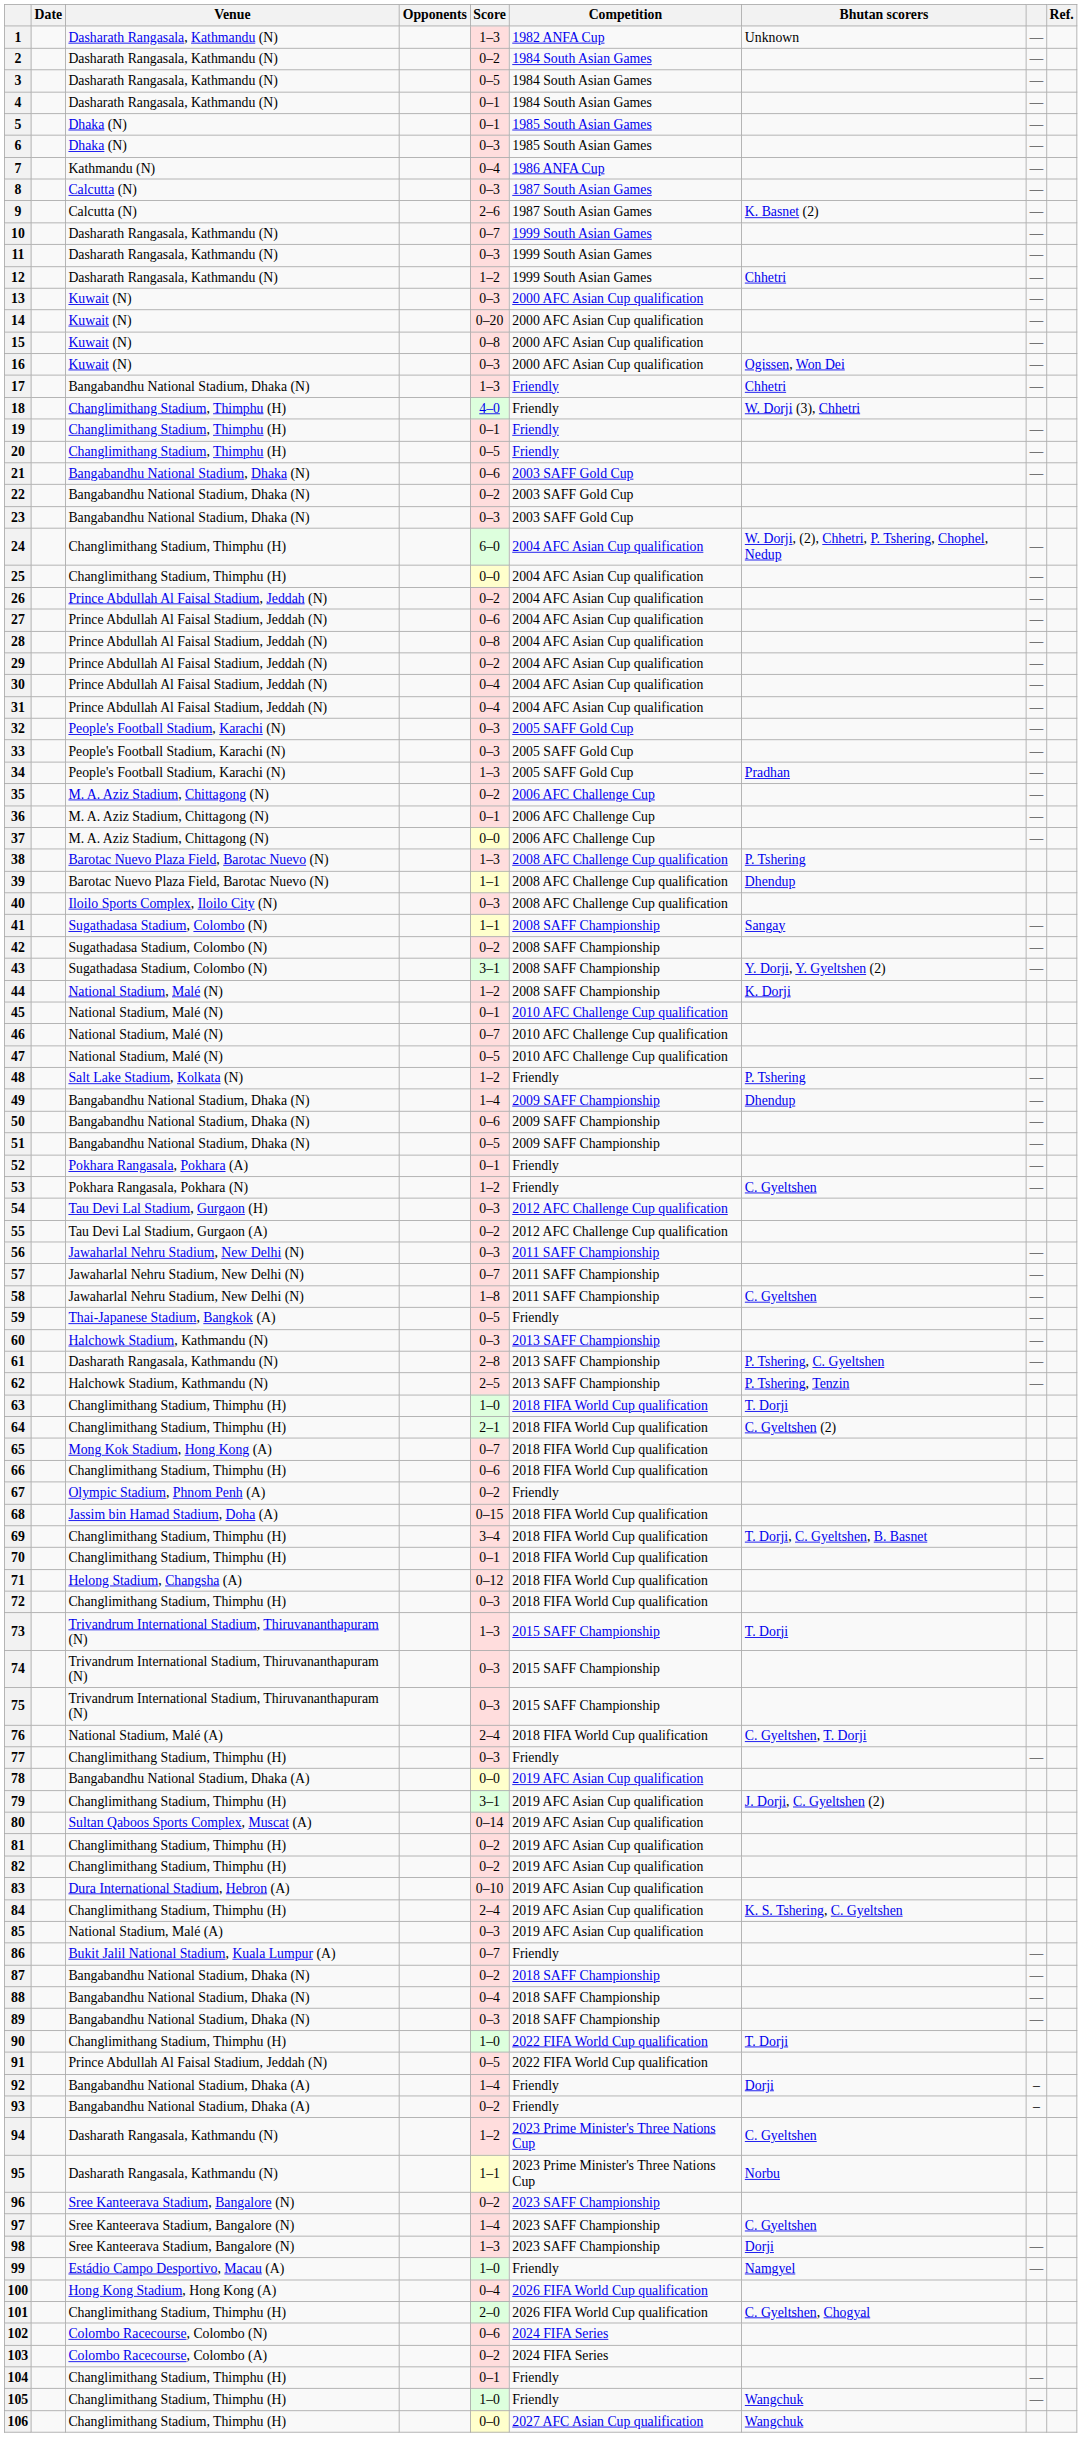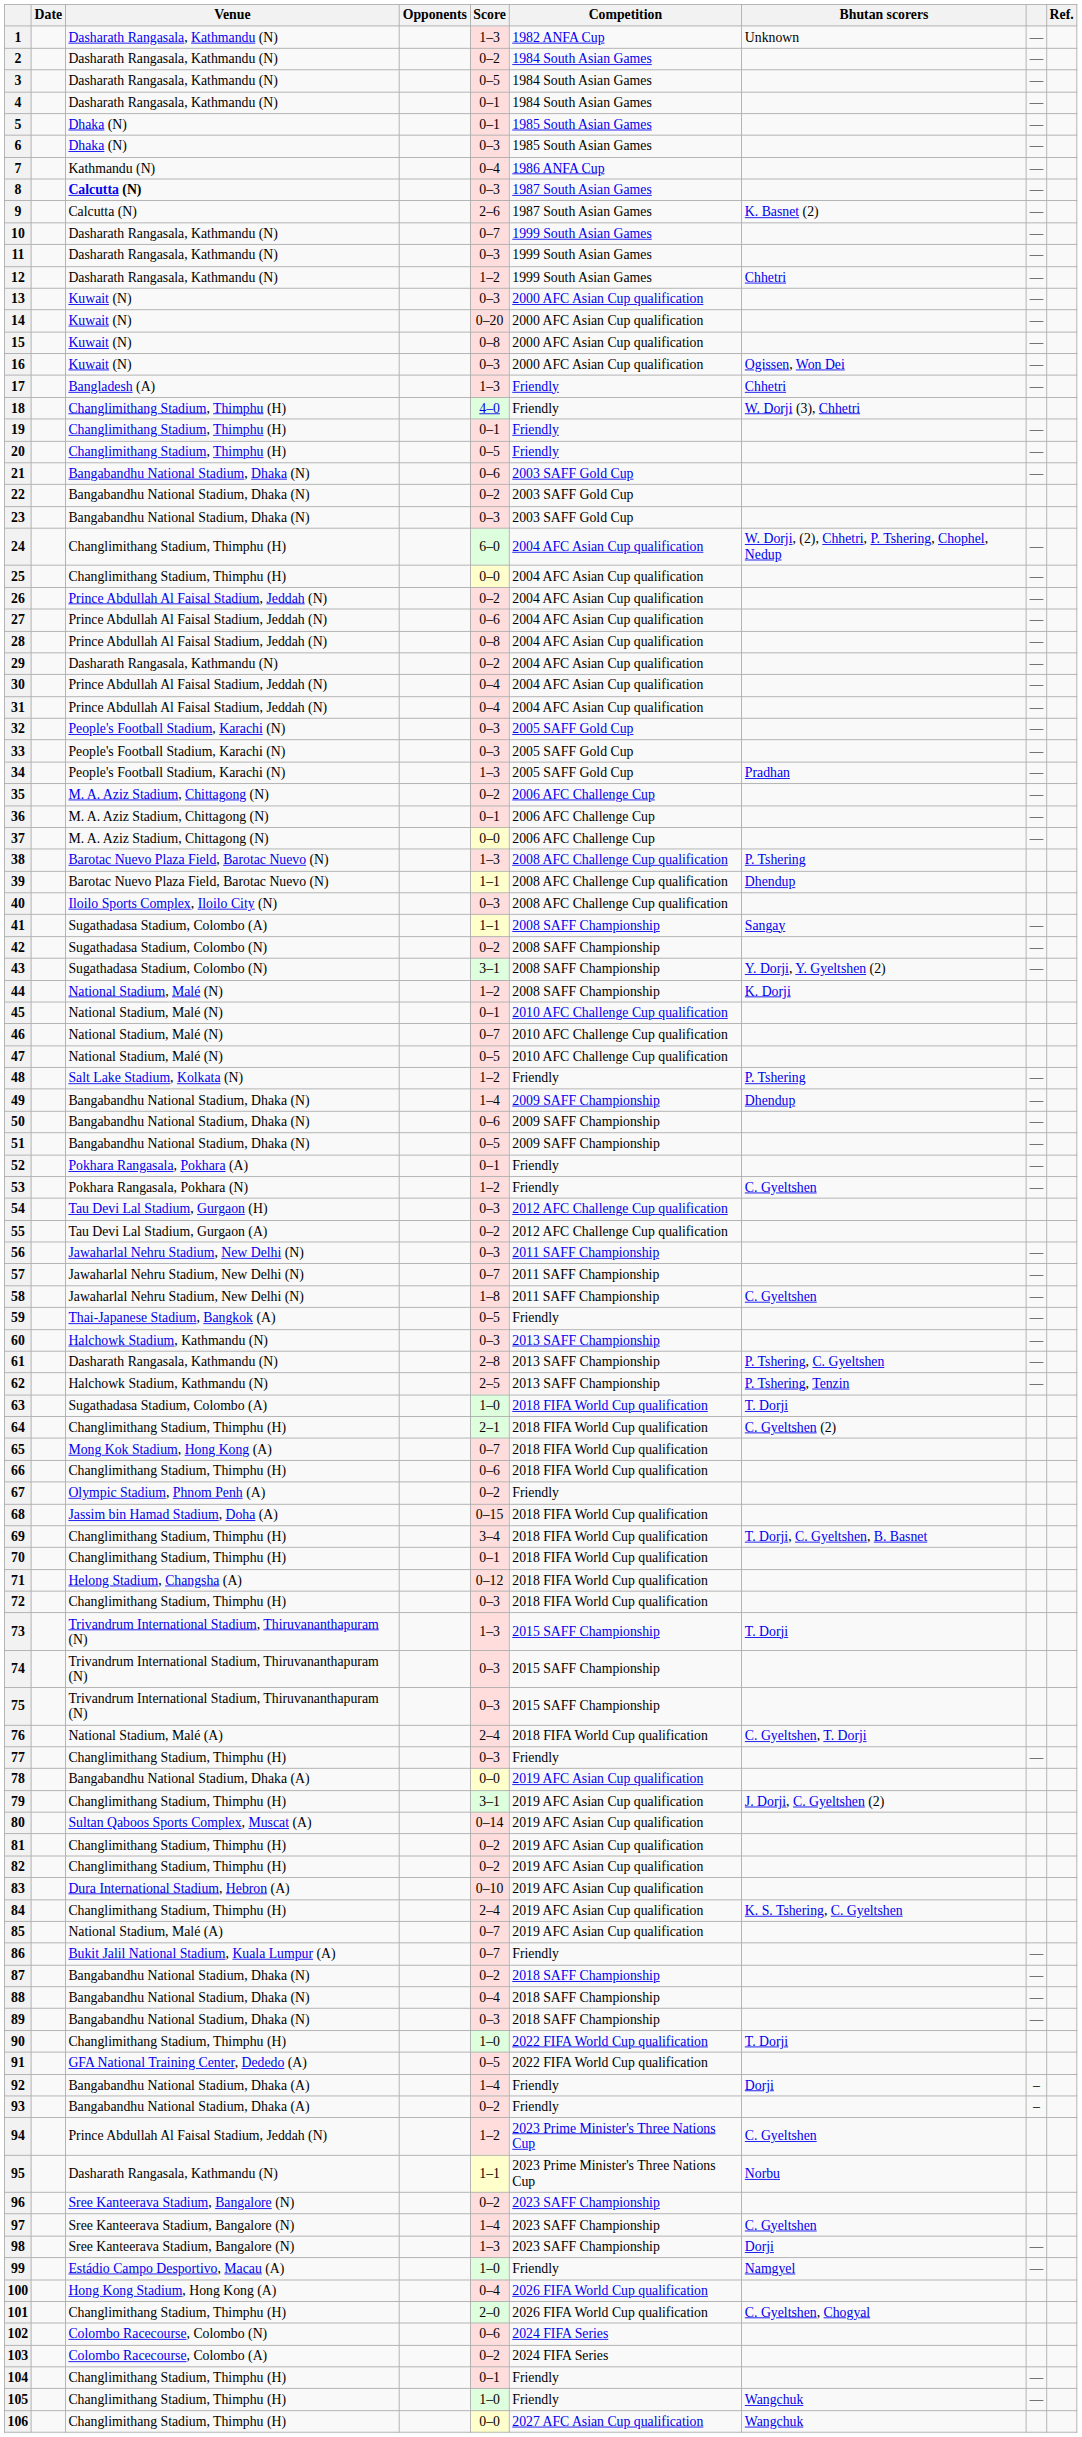8 | Venue: normal -> bold
17 | Venue: Bangabandhu National Stadium, Dhaka (N) -> Bangladesh (A)
29 | Venue: Prince Abdullah Al Faisal Stadium, Jeddah (N) -> Dasharath Rangasala, Kathmandu (N)
41 | Venue: Sugathadasa Stadium, Colombo (N) -> Sugathadasa Stadium, Colombo (A)
63 | Venue: Changlimithang Stadium, Thimphu (H) -> Sugathadasa Stadium, Colombo (A)
85 | Score: 0–3 -> 0–7
91 | Venue: Prince Abdullah Al Faisal Stadium, Jeddah (N) -> GFA National Training Center, Dededo (A)
94 | Venue: Dasharath Rangasala, Kathmandu (N) -> Prince Abdullah Al Faisal Stadium, Jeddah (N)
